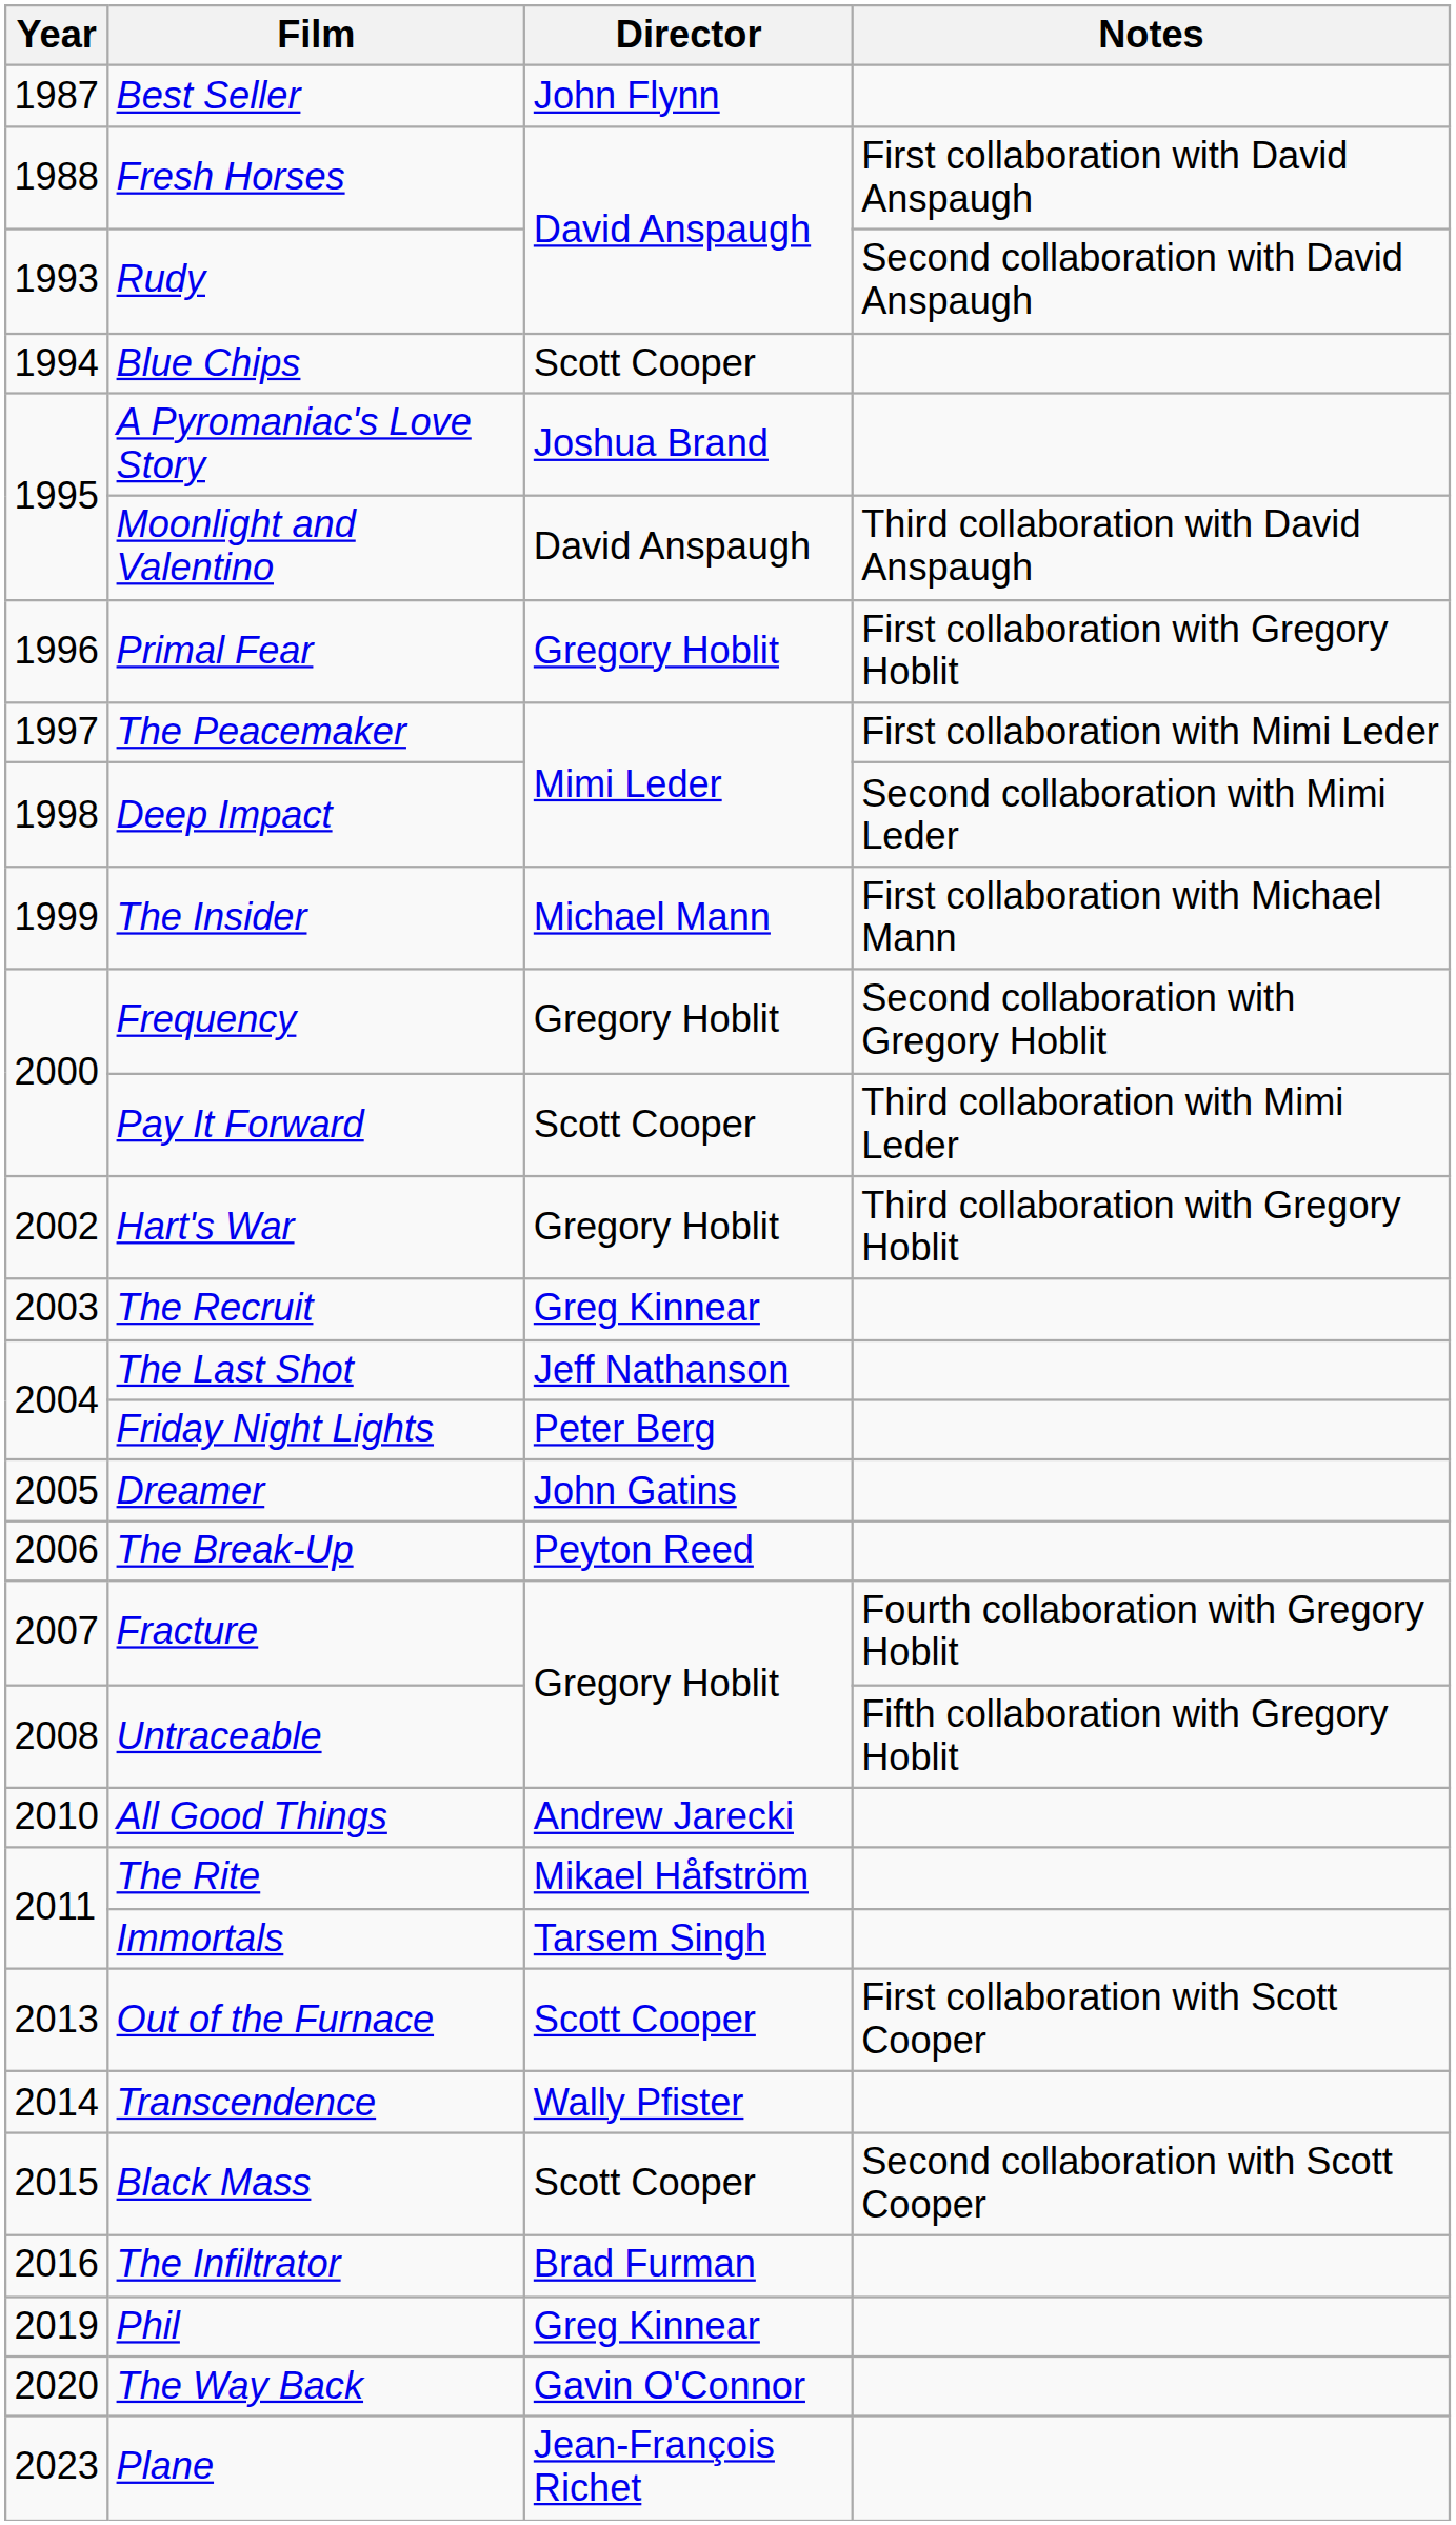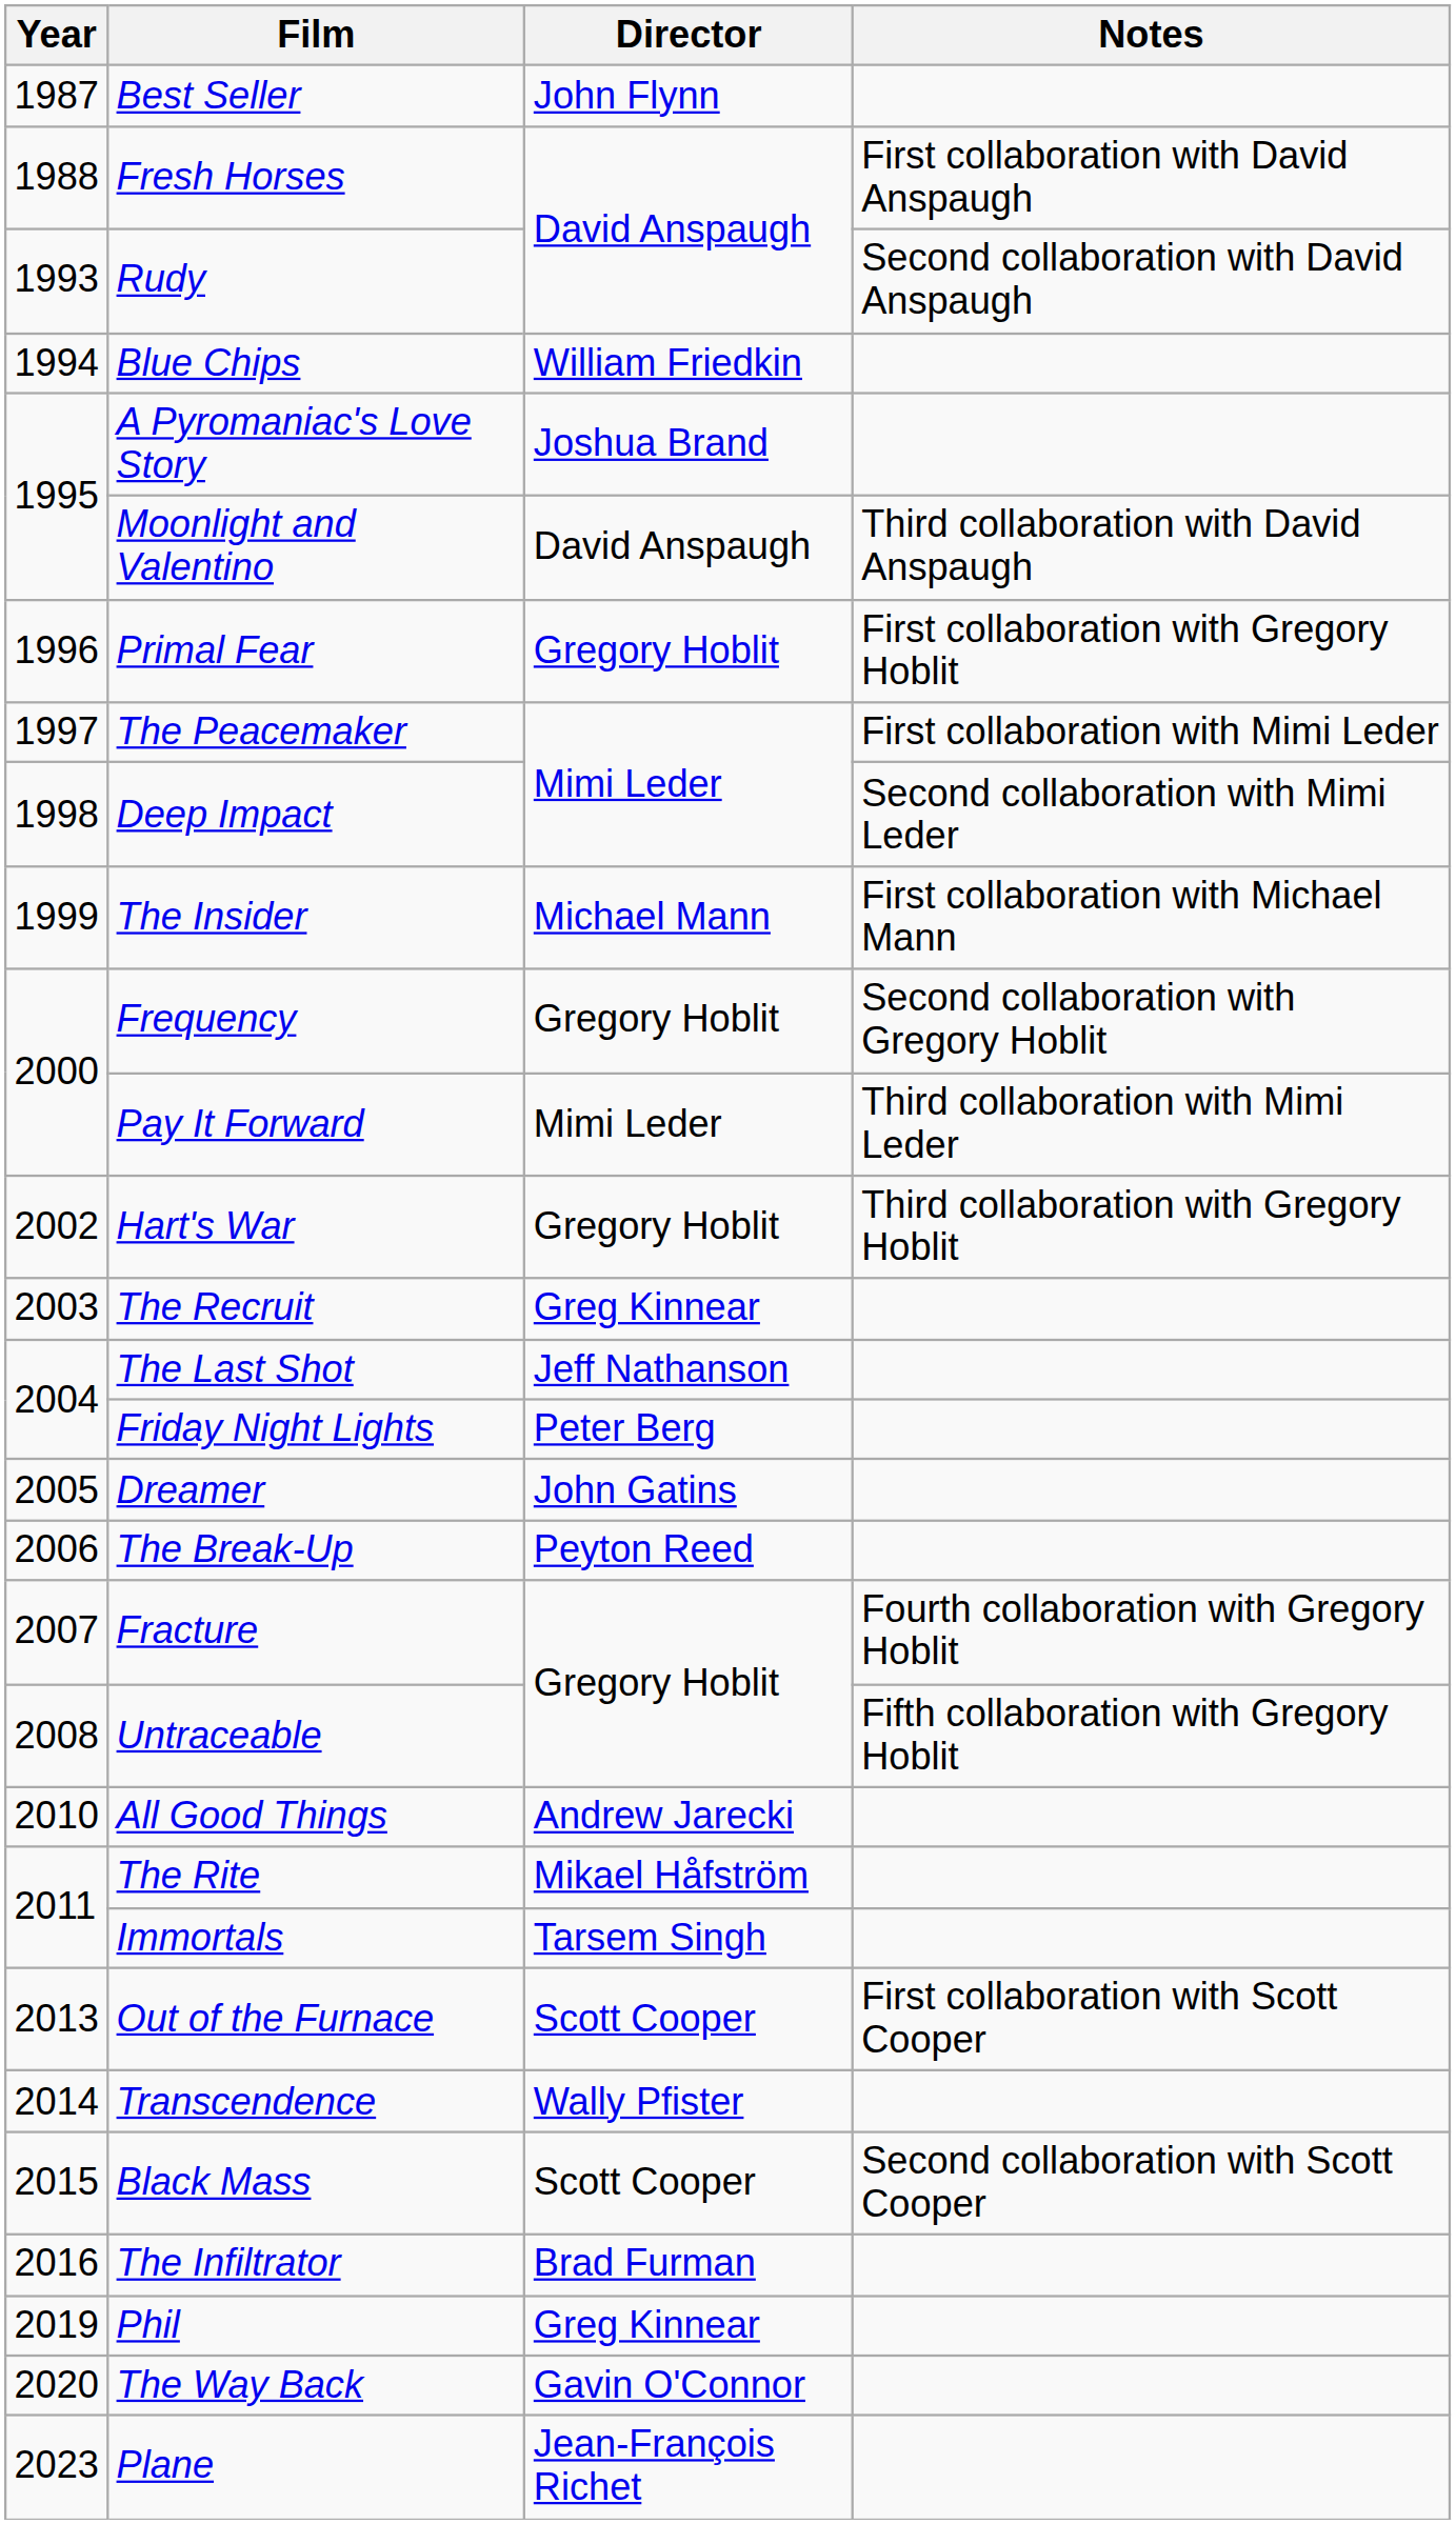Blue Chips | Director: Scott Cooper -> William Friedkin
Pay It Forward | Director: Scott Cooper -> Mimi Leder
